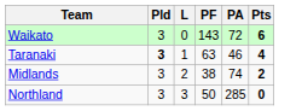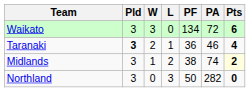+ column: W | 3 | 2 | 1 | 0
Waikato | PF: 143 -> 134
Taranaki | PF: 63 -> 36
Midlands | Pts: no background -> lightyellow background
Northland | PA: 285 -> 282
